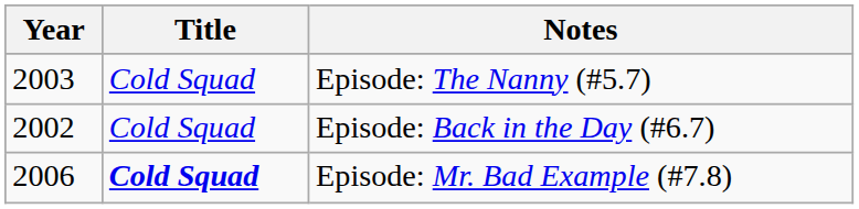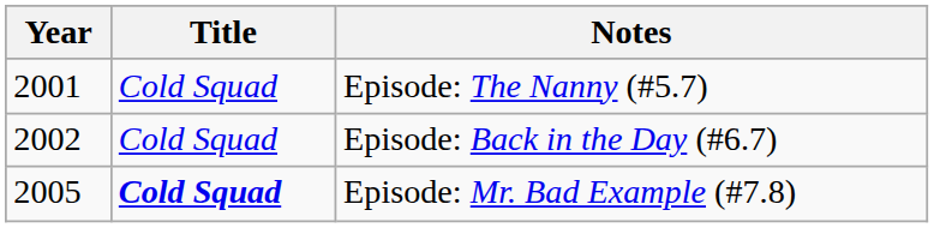Episode: The Nanny (#5.7) | Year: 2003 -> 2001
Episode: Mr. Bad Example (#7.8) | Year: 2006 -> 2005
